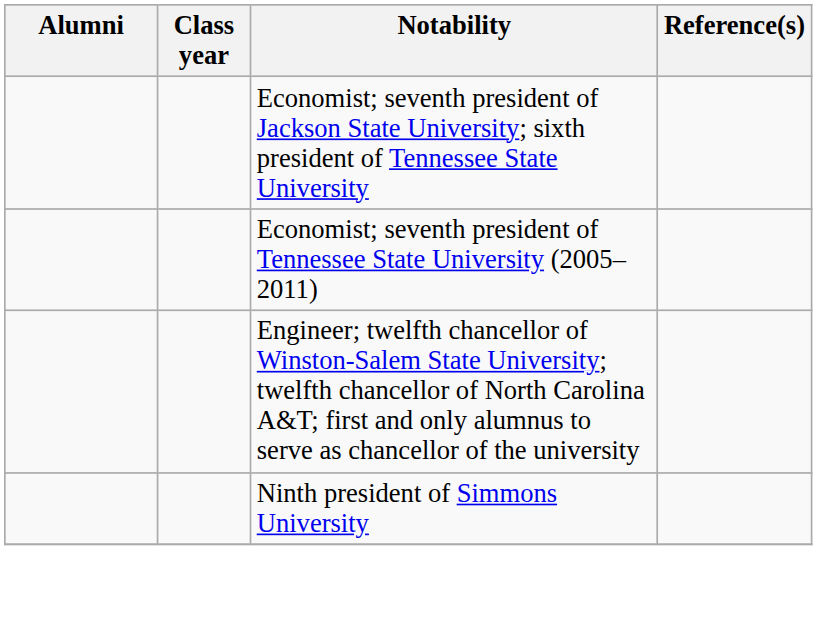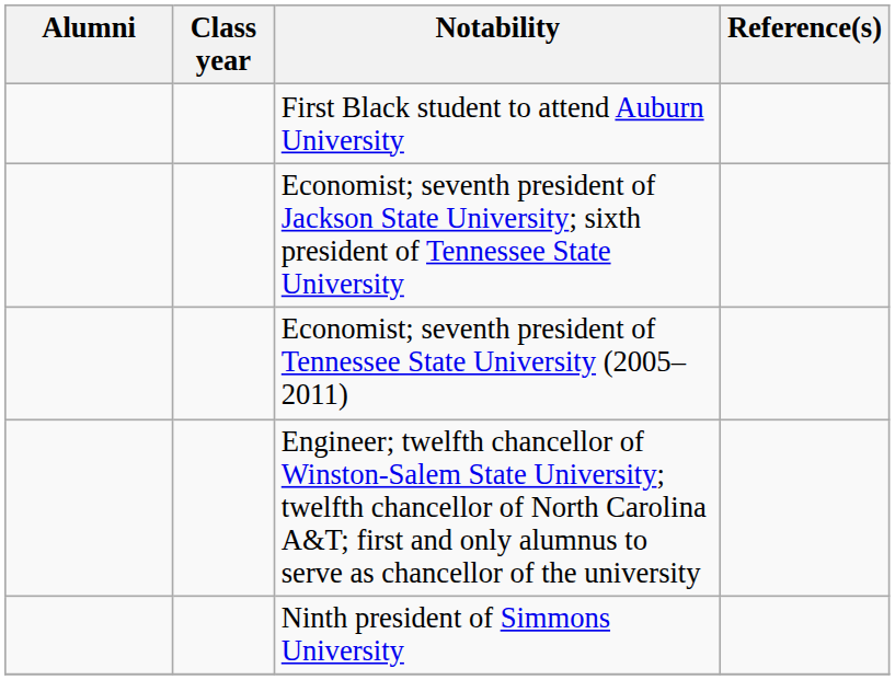+ row: First Black student to attend Auburn University
